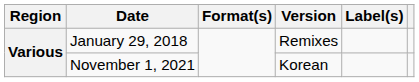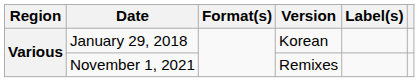January 29, 2018 | Version: Remixes -> Korean
November 1, 2021 | Version: Korean -> Remixes
